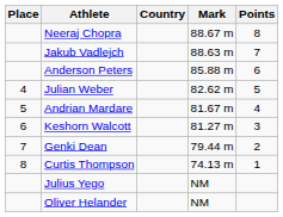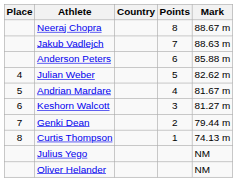columns swapped: Mark <-> Points
